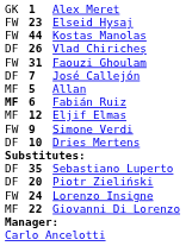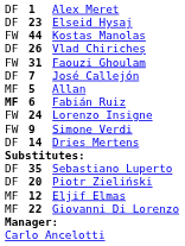Alex Meret | column 1: GK -> DF
Elseid Hysaj | column 1: FW -> DF
rows swapped: Eljif Elmas <-> Lorenzo Insigne
Dries Mertens | column 2: 10 -> 14
